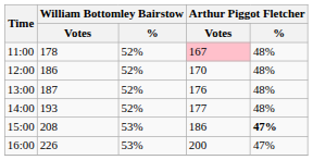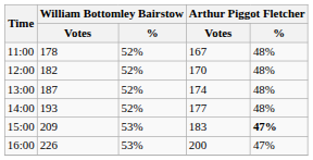11:00 | Arthur Piggot Fletcher / Votes: pink background -> no background
12:00 | William Bottomley Bairstow / Votes: 186 -> 182
13:00 | Arthur Piggot Fletcher / Votes: 176 -> 174
15:00 | William Bottomley Bairstow / Votes: 208 -> 209
15:00 | Arthur Piggot Fletcher / Votes: 186 -> 183
